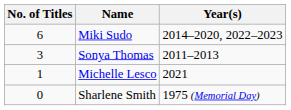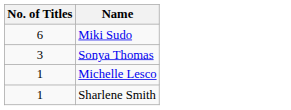- column: Year(s) | 2014–2020, 2022–2023 | 2011–2013 | 2021 | 1975 (Memorial Day)
Sharlene Smith | No. of Titles: 0 -> 1
